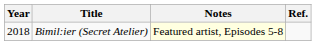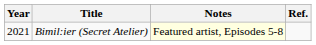Bimil:ier (Secret Atelier) | Year: 2018 -> 2021
